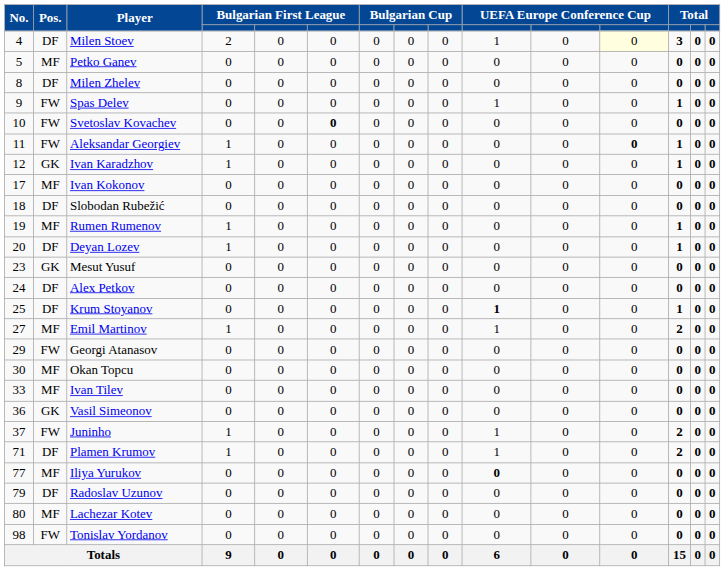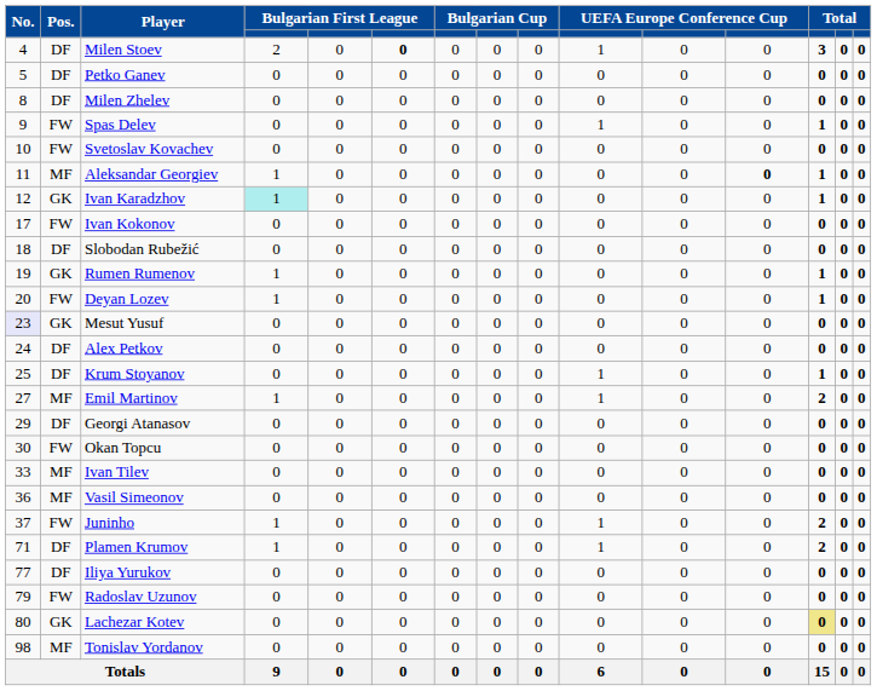Milen Stoev | column 6: normal -> bold
Milen Stoev | column 12: lightyellow background -> no background
Petko Ganev | Pos.: MF -> DF
Svetoslav Kovachev | column 6: bold -> normal
Aleksandar Georgiev | Pos.: FW -> MF
Ivan Karadzhov | column 4: no background -> paleturquoise background
Ivan Kokonov | Pos.: MF -> FW
Rumen Rumenov | Pos.: MF -> GK
Deyan Lozev | Pos.: DF -> FW
Mesut Yusuf | No.: no background -> lavender background
Krum Stoyanov | column 10: bold -> normal
Georgi Atanasov | Pos.: FW -> DF
Okan Topcu | Pos.: MF -> FW
Vasil Simeonov | Pos.: GK -> MF
Iliya Yurukov | Pos.: MF -> DF
Iliya Yurukov | column 10: bold -> normal
Radoslav Uzunov | Pos.: DF -> FW
Lachezar Kotev | Pos.: MF -> GK
Lachezar Kotev | column 13: no background -> khaki background
Tonislav Yordanov | Pos.: FW -> MF
